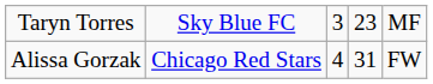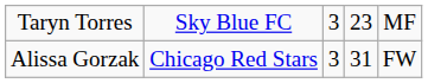Alissa Gorzak | column 3: 4 -> 3
